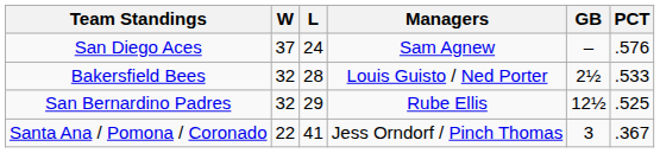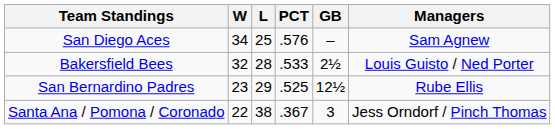columns swapped: PCT <-> Managers
San Diego Aces | W: 37 -> 34
San Diego Aces | L: 24 -> 25
San Bernardino Padres | W: 32 -> 23
Santa Ana / Pomona / Coronado | L: 41 -> 38
